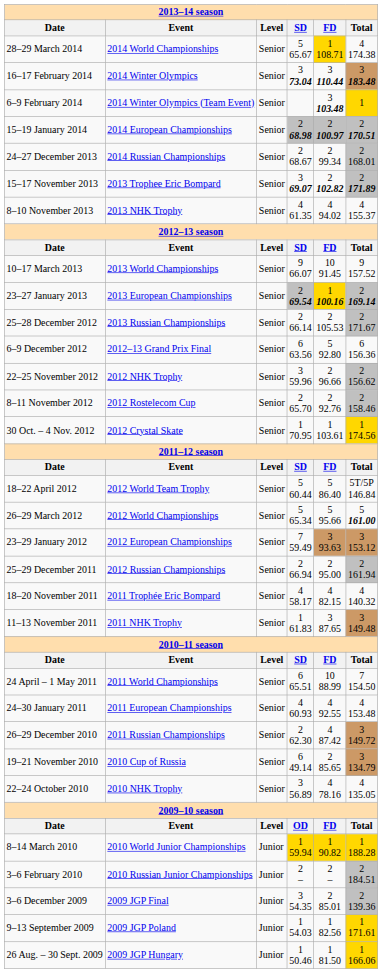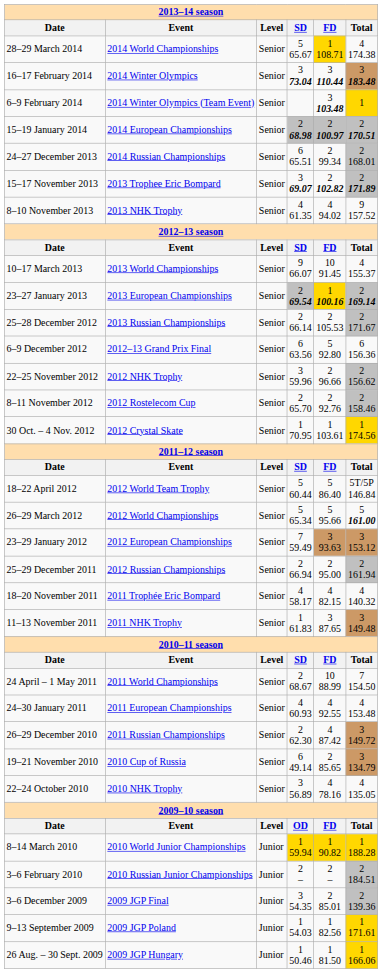24–27 December 2013 | SD: 2 68.67 -> 6 65.51
8–10 November 2013 | Total: 4 155.37 -> 9 157.52
10–17 March 2013 | Total: 9 157.52 -> 4 155.37
24 April – 1 May 2011 | SD: 6 65.51 -> 2 68.67
